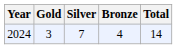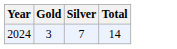- column: Bronze | 4
